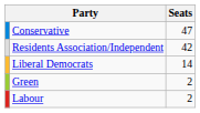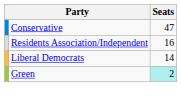Residents Association/Independent | Seats: 42 -> 16
Green | Seats: no background -> paleturquoise background
- row: Labour | 2
